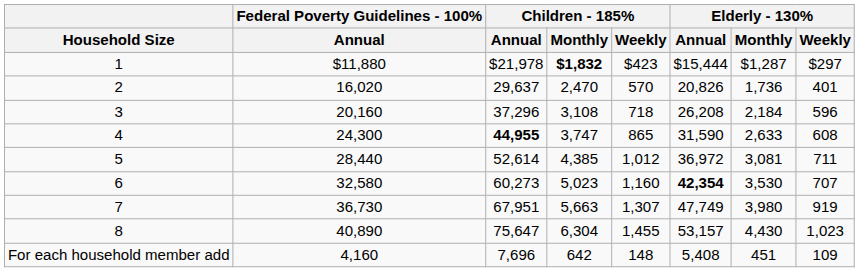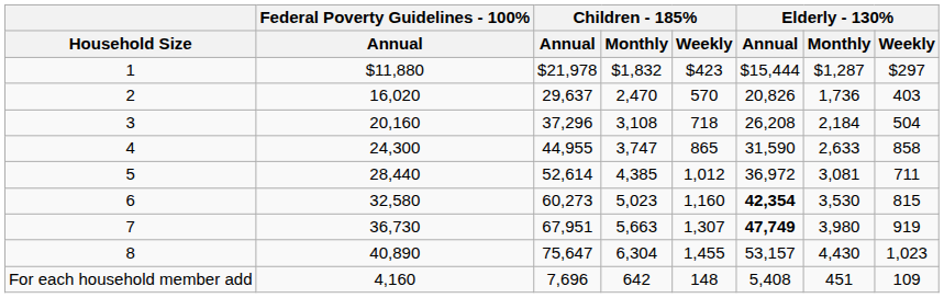1 | Children - 185% / Monthly: bold -> normal
2 | Elderly - 130% / Weekly: 401 -> 403
3 | Elderly - 130% / Weekly: 596 -> 504
4 | Children - 185% / Annual: bold -> normal
4 | Elderly - 130% / Weekly: 608 -> 858
6 | Elderly - 130% / Weekly: 707 -> 815
7 | Elderly - 130% / Annual: normal -> bold
